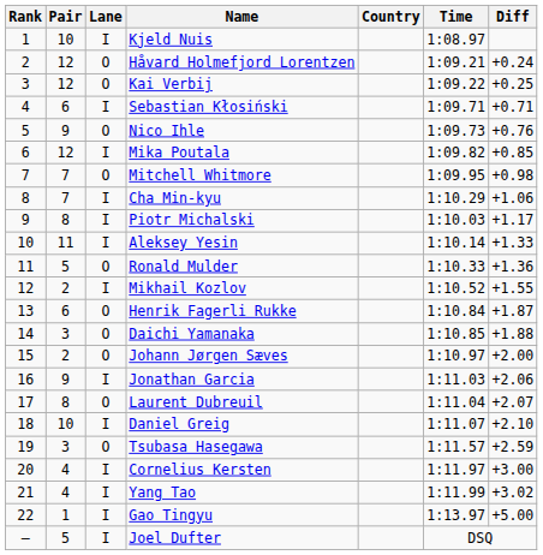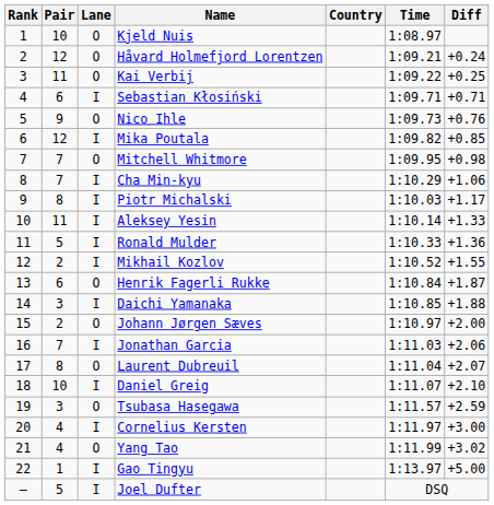Kjeld Nuis | Lane: I -> O
Kai Verbij | Pair: 12 -> 11
Ronald Mulder | Lane: O -> I
Daichi Yamanaka | Lane: O -> I
Jonathan Garcia | Pair: 9 -> 7
Yang Tao | Lane: I -> O
